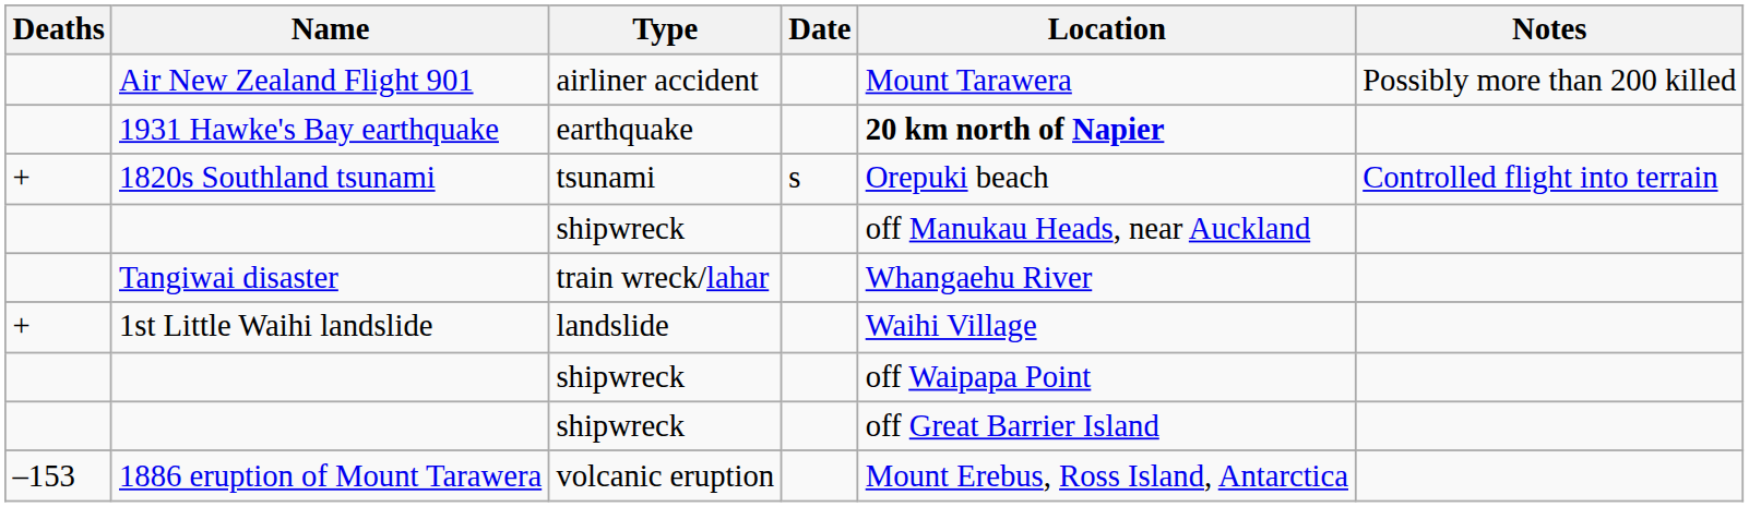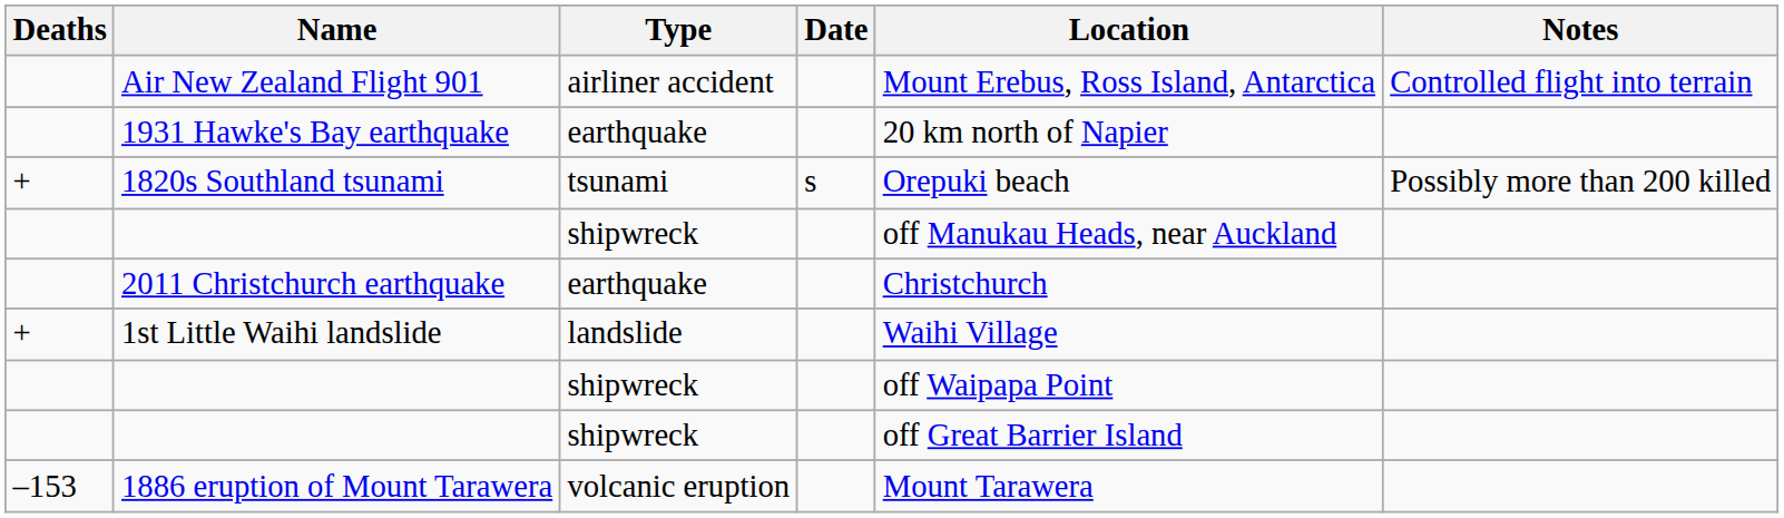Air New Zealand Flight 901 | Location: Mount Tarawera -> Mount Erebus, Ross Island, Antarctica
Air New Zealand Flight 901 | Notes: Possibly more than 200 killed -> Controlled flight into terrain
1931 Hawke's Bay earthquake | Location: bold -> normal
1820s Southland tsunami | Notes: Controlled flight into terrain -> Possibly more than 200 killed
+ row: 2011 Christchurch earthquake | earthquake | Christchurch
- row: Tangiwai disaster | train wreck/lahar | Whangaehu River
1886 eruption of Mount Tarawera | Location: Mount Erebus, Ross Island, Antarctica -> Mount Tarawera
